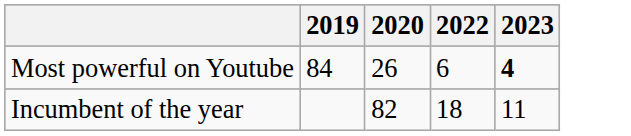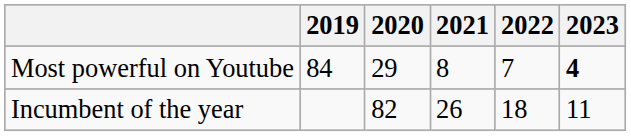+ column: 2021 | 8 | 26
Most powerful on Youtube | 2020: 26 -> 29
Most powerful on Youtube | 2022: 6 -> 7
